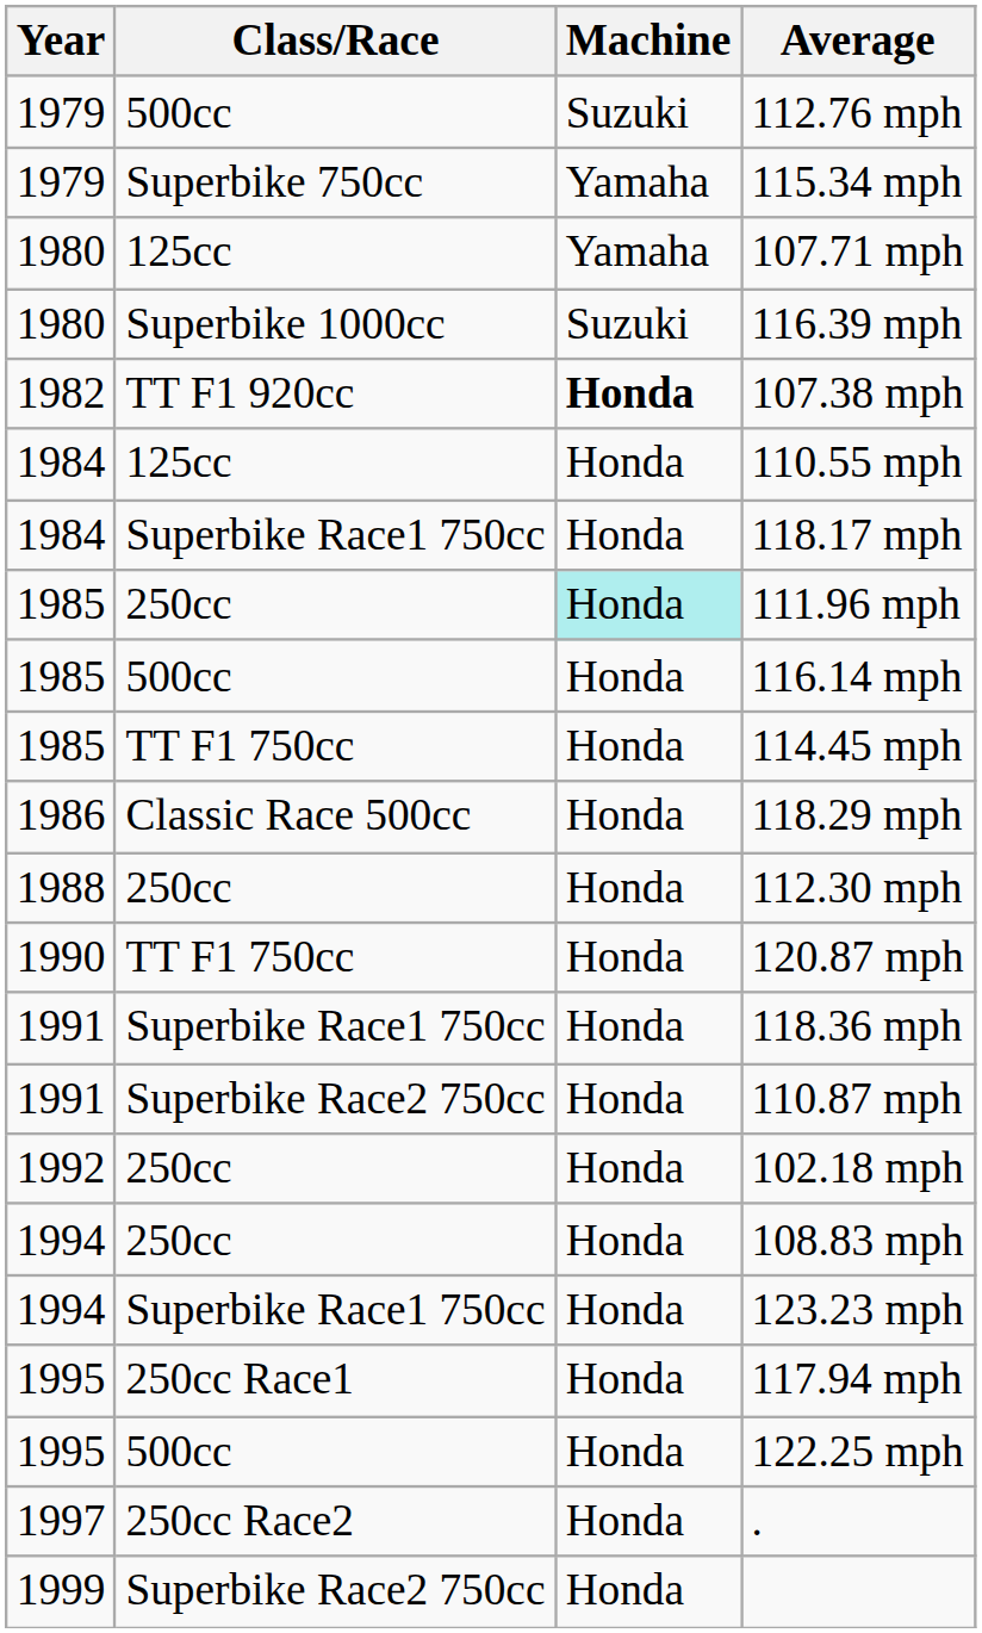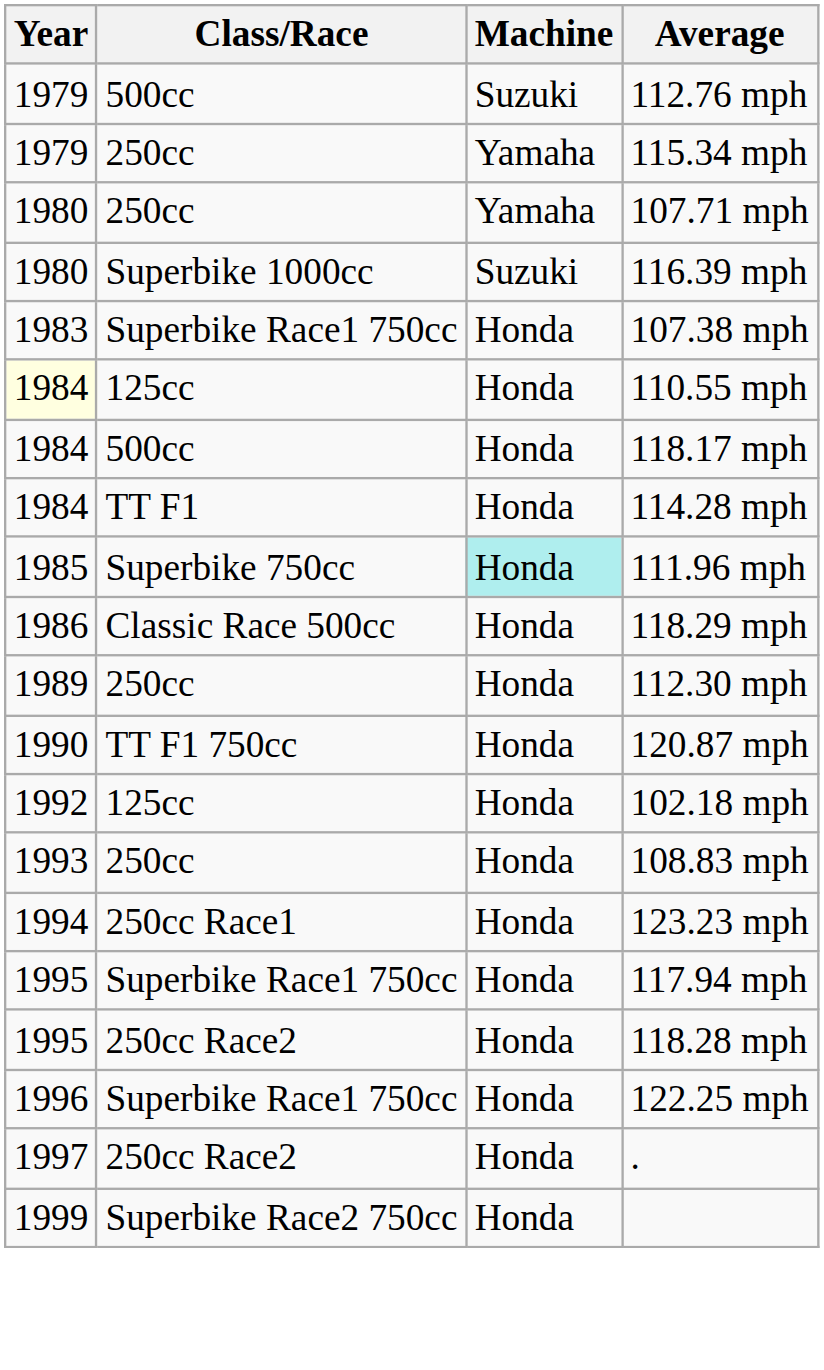115.34 mph | Class/Race: Superbike 750cc -> 250cc
107.71 mph | Class/Race: 125cc -> 250cc
107.38 mph | Year: 1982 -> 1983
107.38 mph | Class/Race: TT F1 920cc -> Superbike Race1 750cc
107.38 mph | Machine: bold -> normal
110.55 mph | Year: no background -> lightyellow background
118.17 mph | Class/Race: Superbike Race1 750cc -> 500cc
+ row: 1984 | TT F1 | Honda | 114.28 mph
111.96 mph | Class/Race: 250cc -> Superbike 750cc
- row: 1985 | 500cc | Honda | 116.14 mph
- row: 1985 | TT F1 750cc | Honda | 114.45 mph
112.30 mph | Year: 1988 -> 1989
- row: 1991 | Superbike Race1 750cc | Honda | 118.36 mph
- row: 1991 | Superbike Race2 750cc | Honda | 110.87 mph
102.18 mph | Class/Race: 250cc -> 125cc
108.83 mph | Year: 1994 -> 1993
123.23 mph | Class/Race: Superbike Race1 750cc -> 250cc Race1
117.94 mph | Class/Race: 250cc Race1 -> Superbike Race1 750cc
+ row: 1995 | 250cc Race2 | Honda | 118.28 mph
122.25 mph | Year: 1995 -> 1996
122.25 mph | Class/Race: 500cc -> Superbike Race1 750cc
